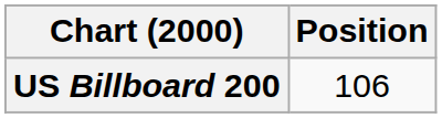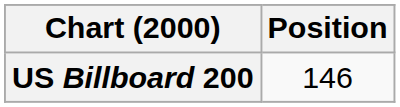US Billboard 200 | Position: 106 -> 146
